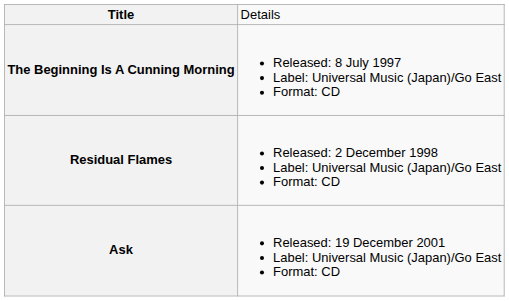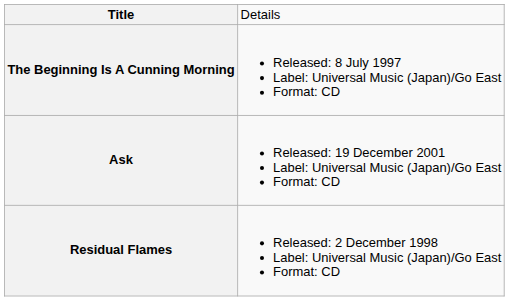rows swapped: Residual Flames <-> Ask
